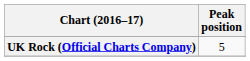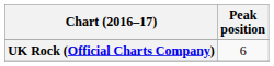UK Rock (Official Charts Company) | Peak position: 5 -> 6
